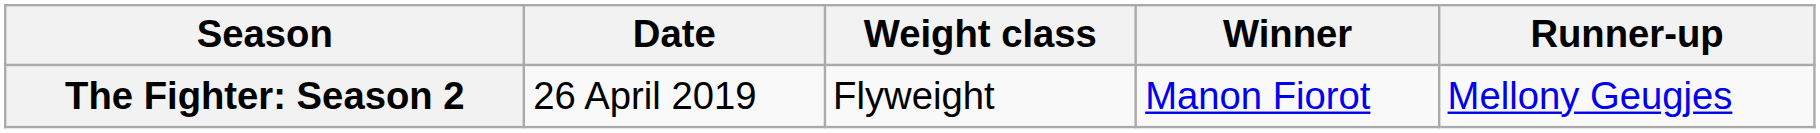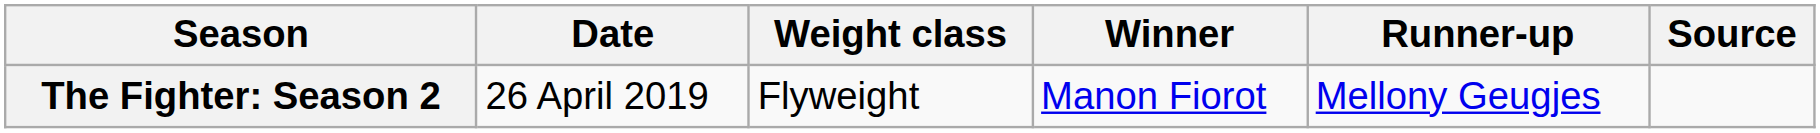+ column: Source
